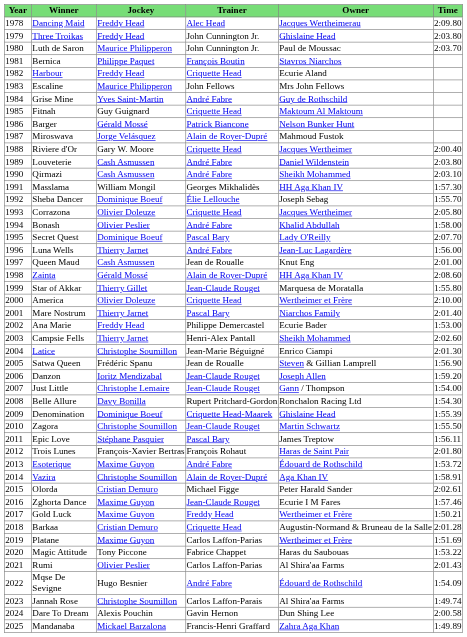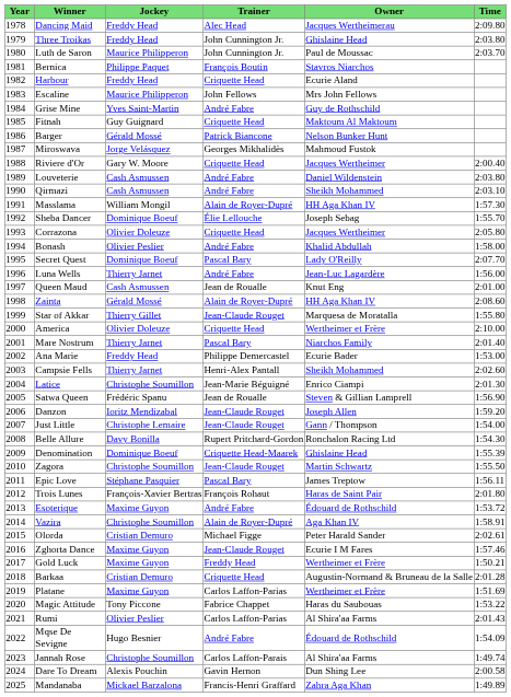Miroswava | Trainer: Alain de Royer-Dupré -> Georges Mikhalidès
Masslama | Trainer: Georges Mikhalidès -> Alain de Royer-Dupré
